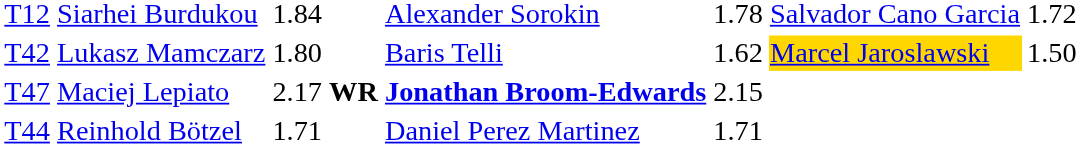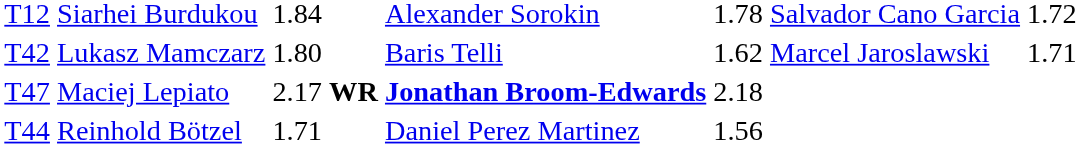Lukasz Mamczarz | column 6: gold background -> no background
Lukasz Mamczarz | column 7: 1.50 -> 1.71
Maciej Lepiato | column 5: 2.15 -> 2.18
Reinhold Bötzel | column 5: 1.71 -> 1.56
